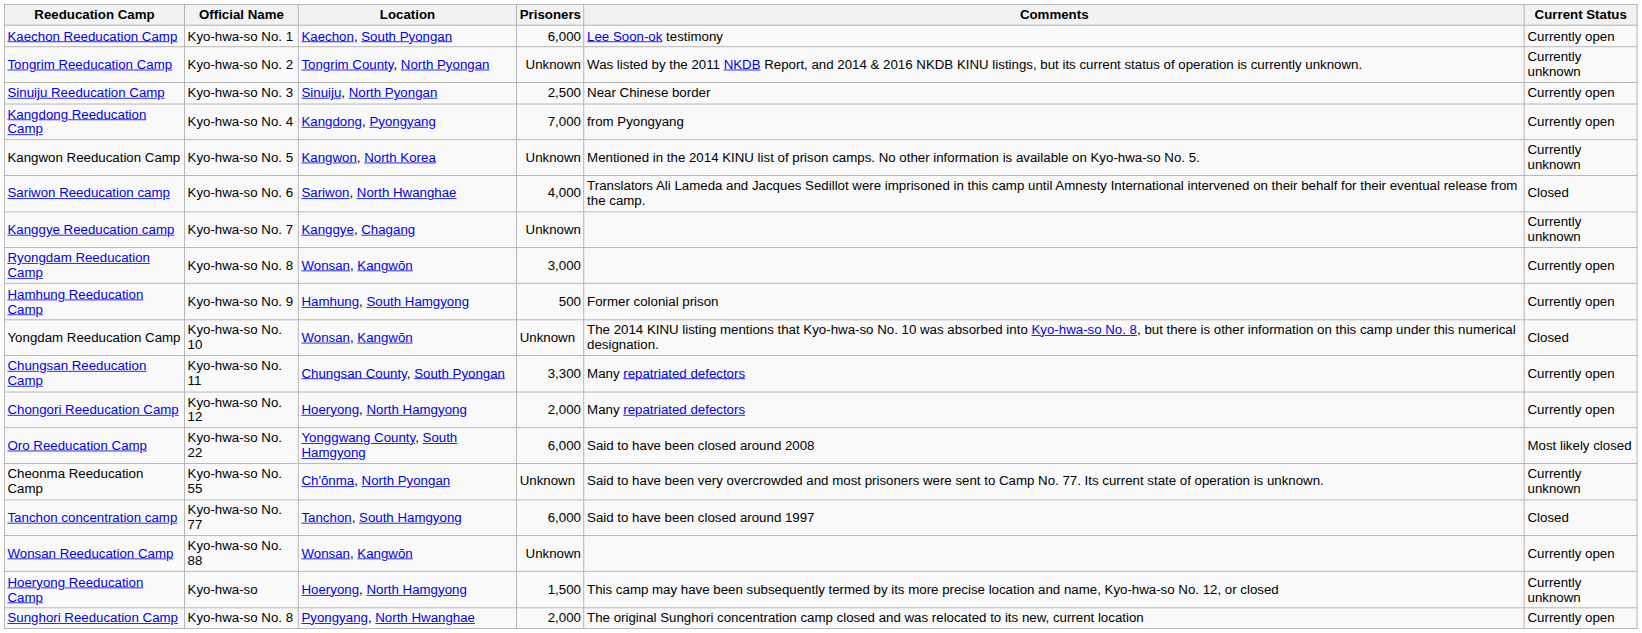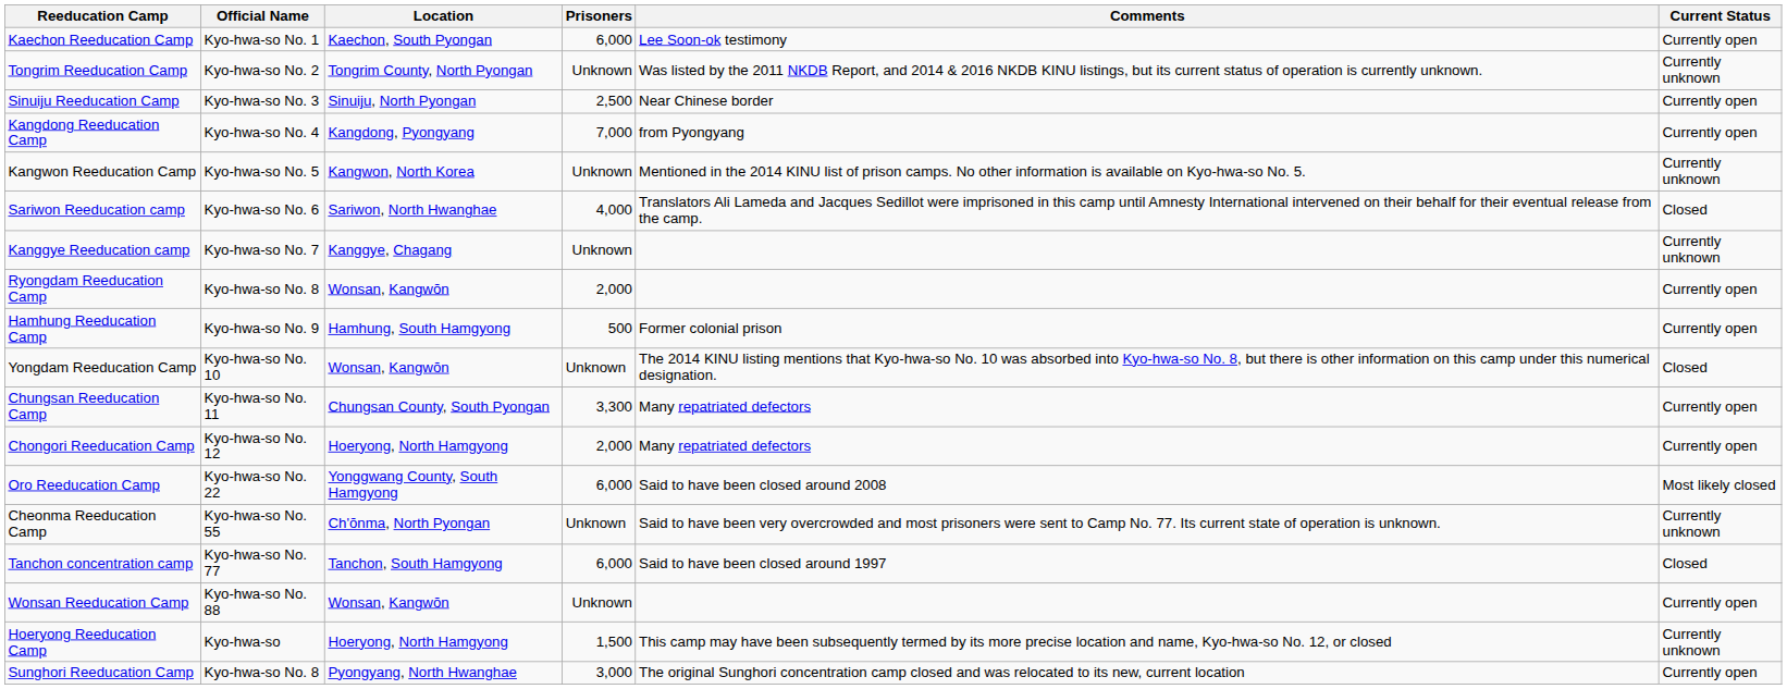Ryongdam Reeducation Camp | Prisoners: 3,000 -> 2,000
Sunghori Reeducation Camp | Prisoners: 2,000 -> 3,000
